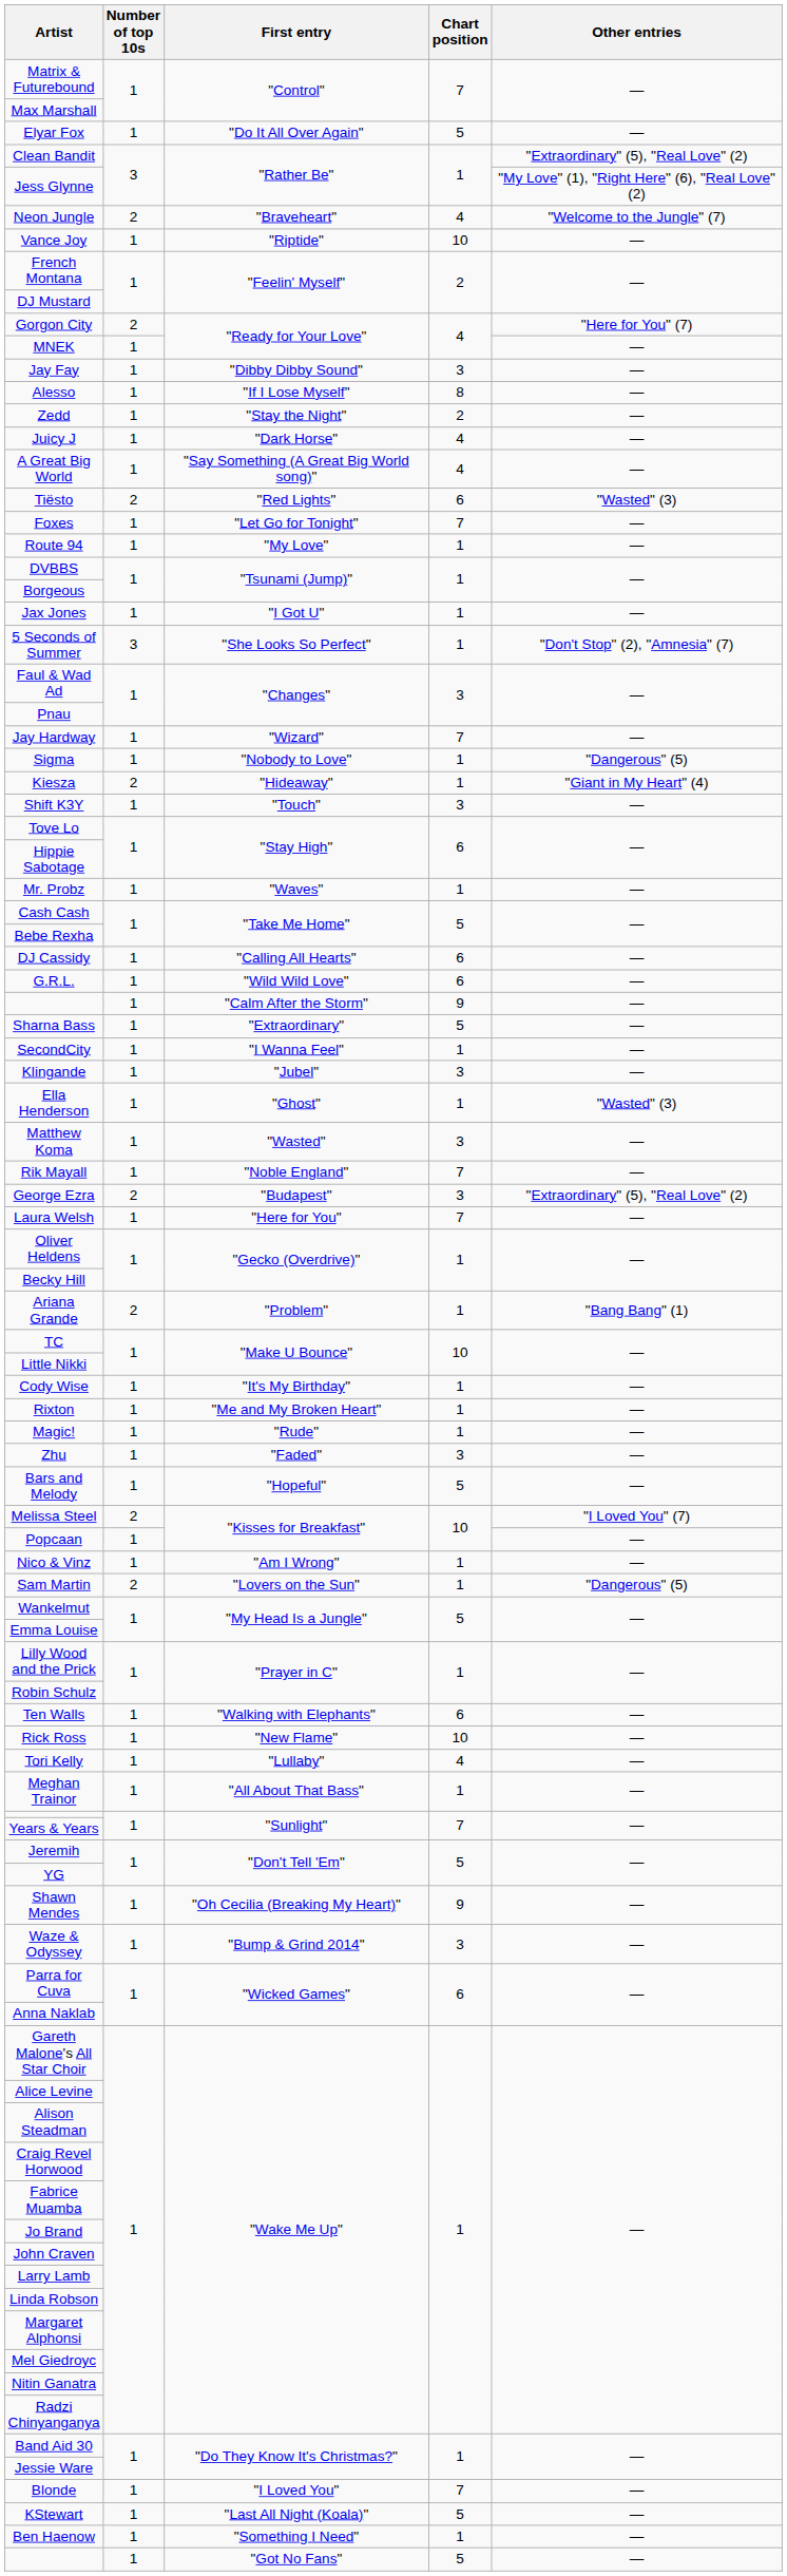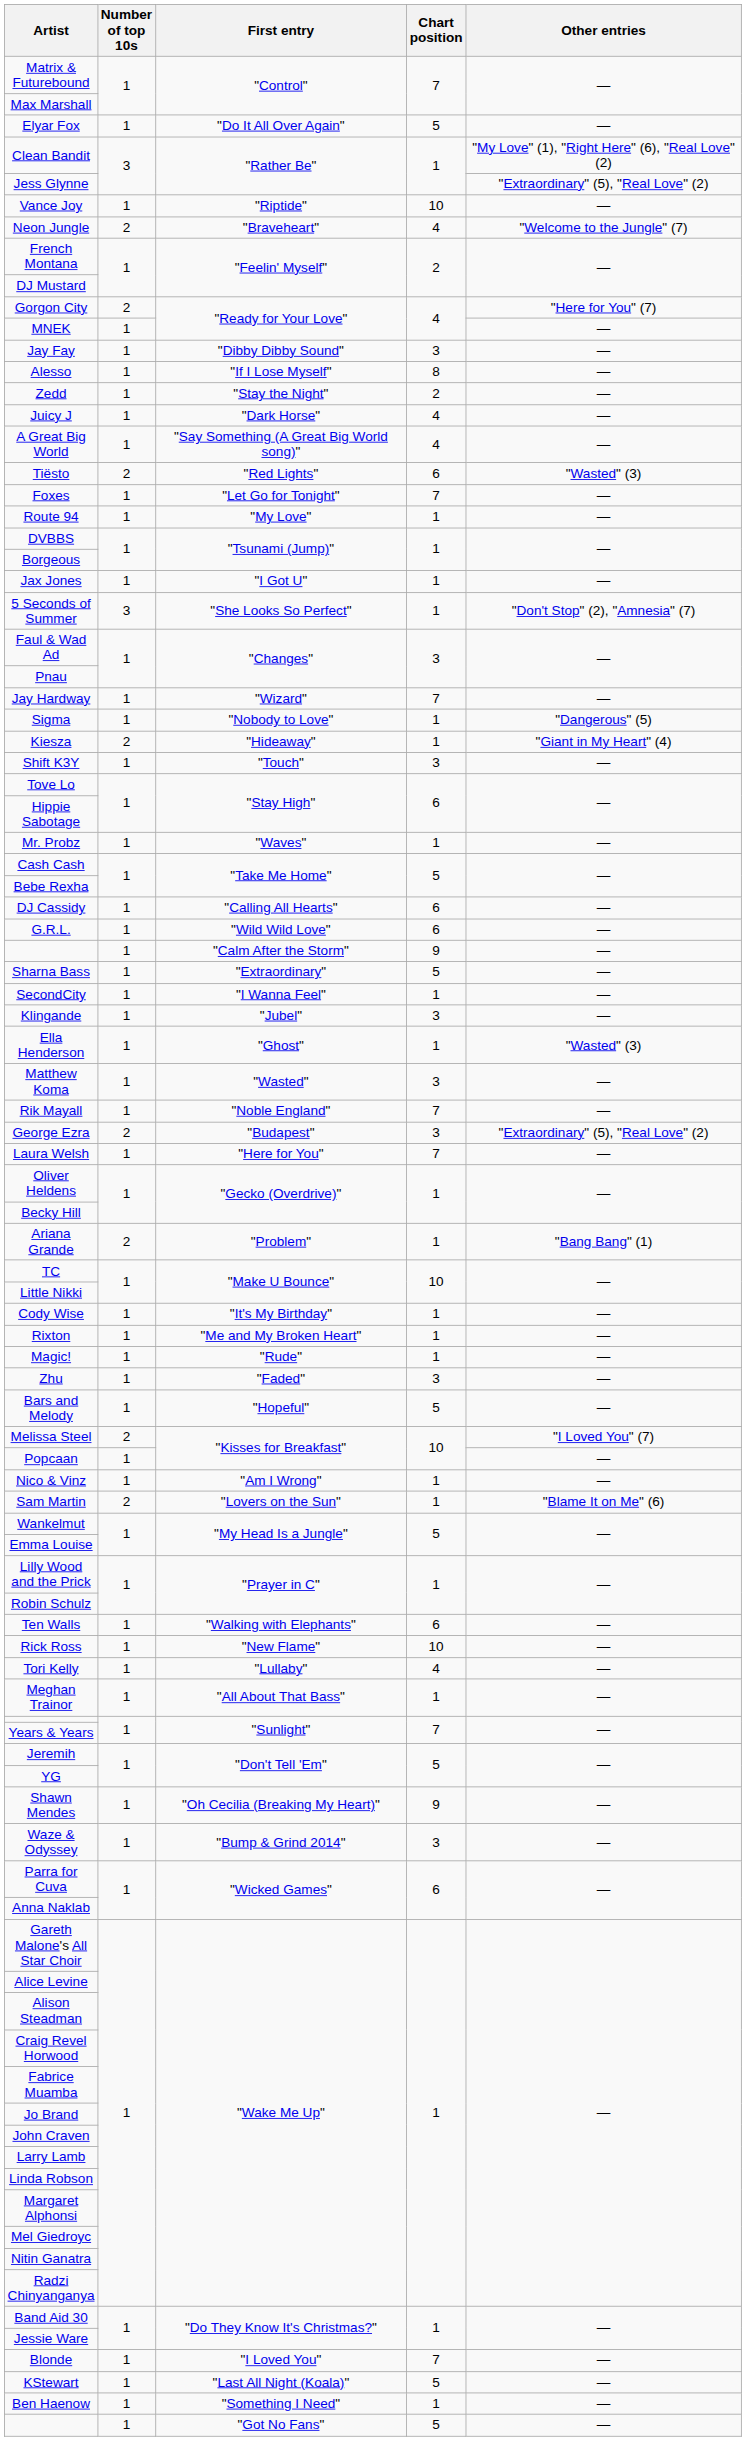Clean Bandit | Other entries: "Extraordinary" (5), "Real Love" (2) -> "My Love" (1), "Right Here" (6), "Real Love" (2)
Jess Glynne | Other entries: "My Love" (1), "Right Here" (6), "Real Love" (2) -> "Extraordinary" (5), "Real Love" (2)
rows swapped: Neon Jungle <-> Vance Joy
Sam Martin | Other entries: "Dangerous" (5) -> "Blame It on Me" (6)
